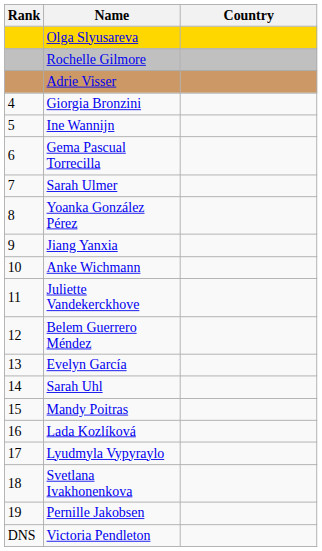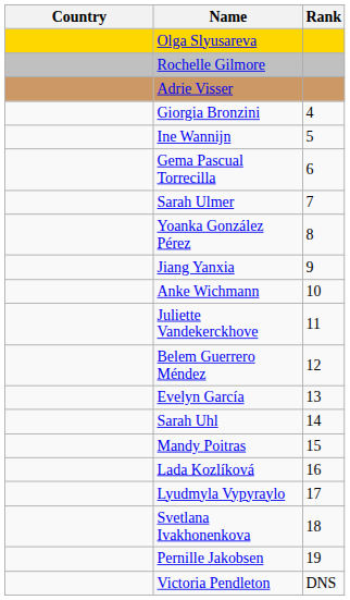columns swapped: Rank <-> Country
